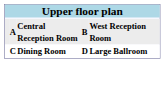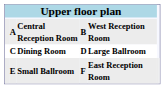+ row: E | Small Ballroom | F | East Reception Room
